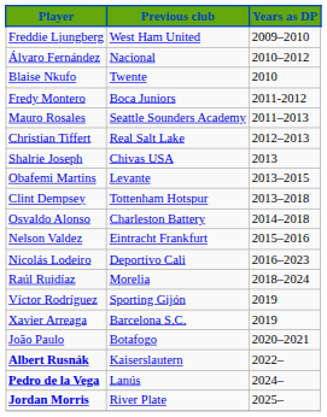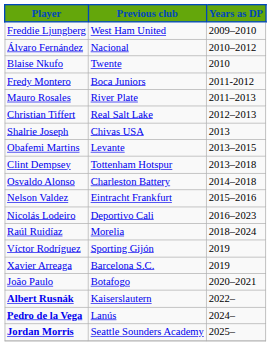Mauro Rosales | Previous club: Seattle Sounders Academy -> River Plate
Jordan Morris | Previous club: River Plate -> Seattle Sounders Academy
